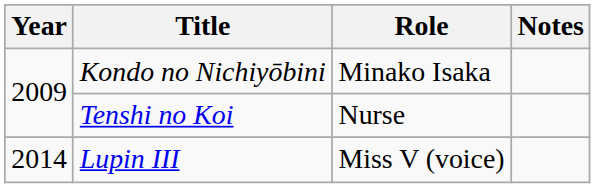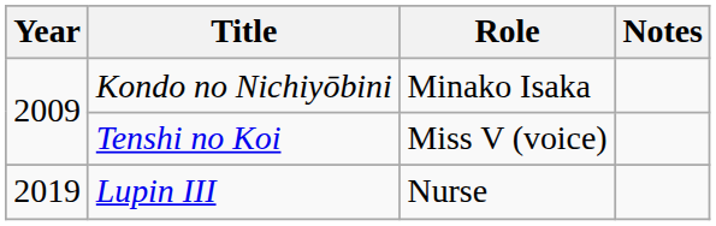Tenshi no Koi | Role: Nurse -> Miss V (voice)
Lupin III | Year: 2014 -> 2019
Lupin III | Role: Miss V (voice) -> Nurse
